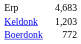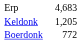Keldonk | column 2: 1,203 -> 1,205
